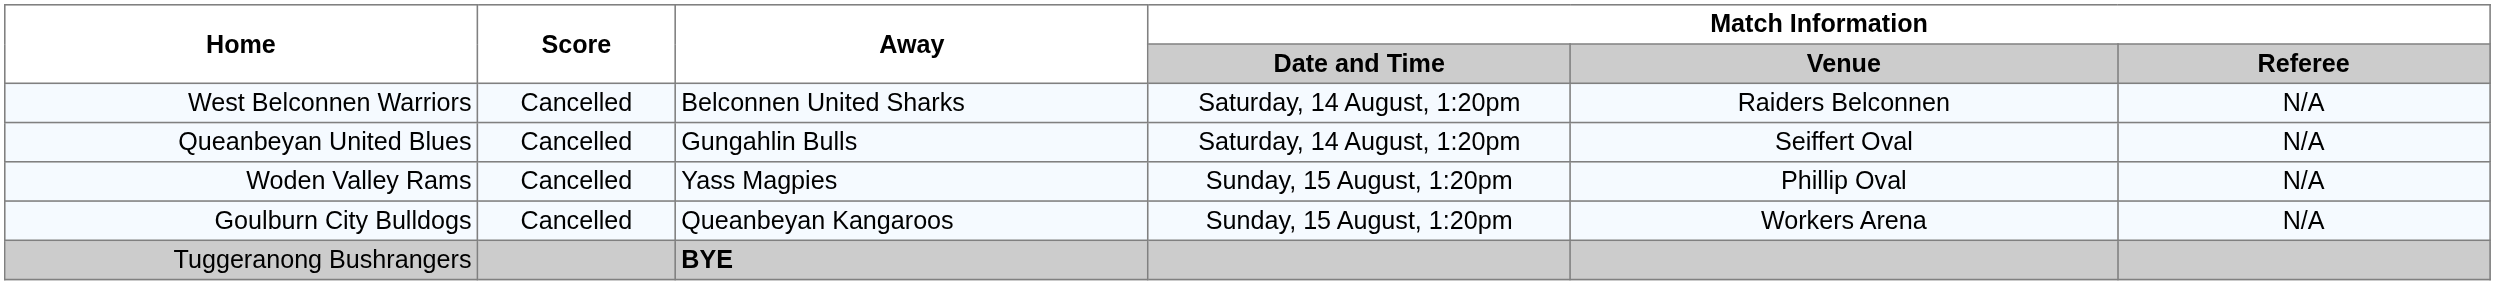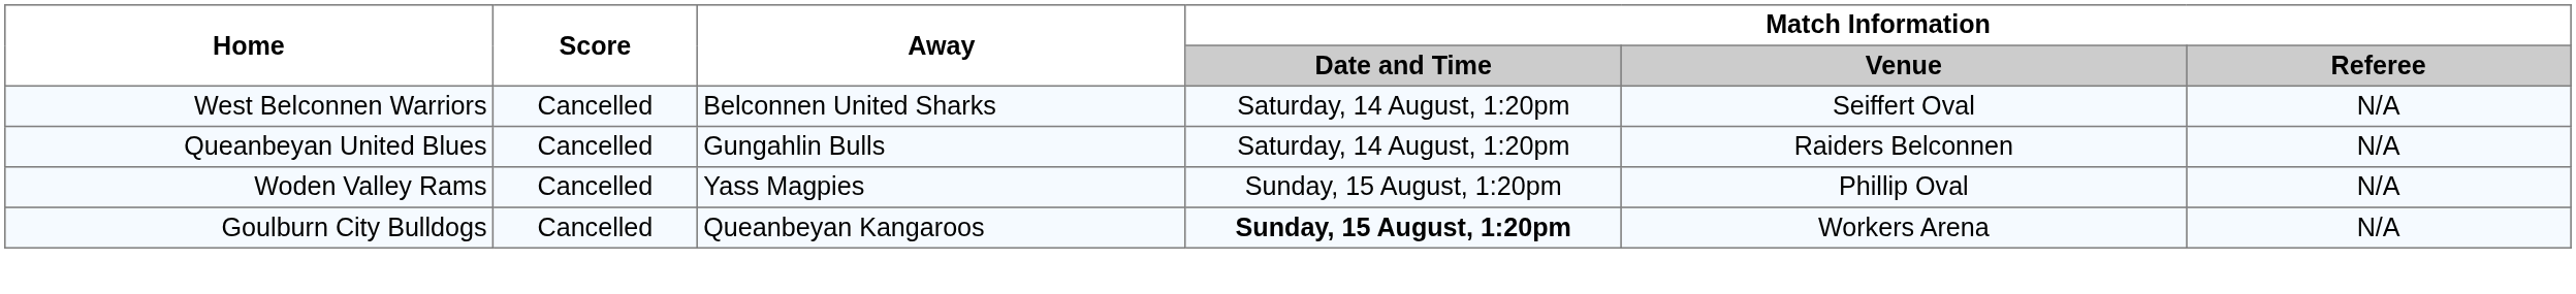West Belconnen Warriors | Match Information / Venue: Raiders Belconnen -> Seiffert Oval
Queanbeyan United Blues | Match Information / Venue: Seiffert Oval -> Raiders Belconnen
Goulburn City Bulldogs | Match Information / Date and Time: normal -> bold
- row: Tuggeranong Bushrangers | BYE
